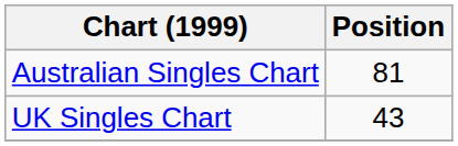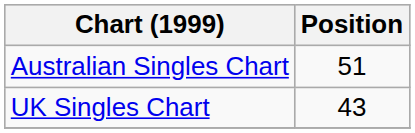Australian Singles Chart | Position: 81 -> 51
